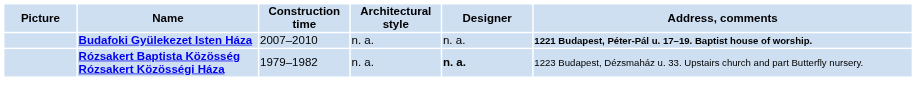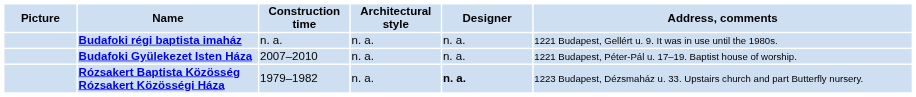+ row: Budafoki régi baptista imaház | n. a. | n. a. | n. a. | 1221 Budapest, Gellért u. 9. It was in use until the 1980s.
Budafoki Gyülekezet Isten Háza | Address, comments: bold -> normal
